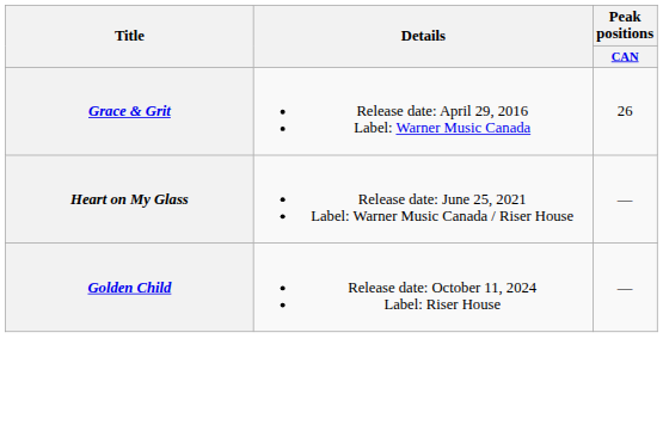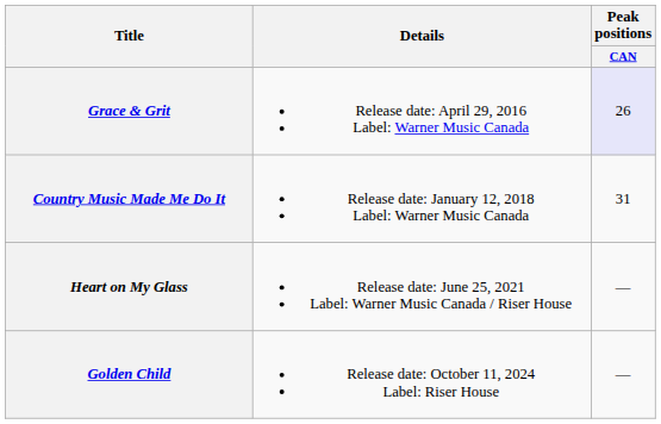Grace & Grit | Peak positions / CAN: no background -> lavender background
+ row: Country Music Made Me Do It | Release date: January 12, 2018 Label: Warner Music Canada | 31
